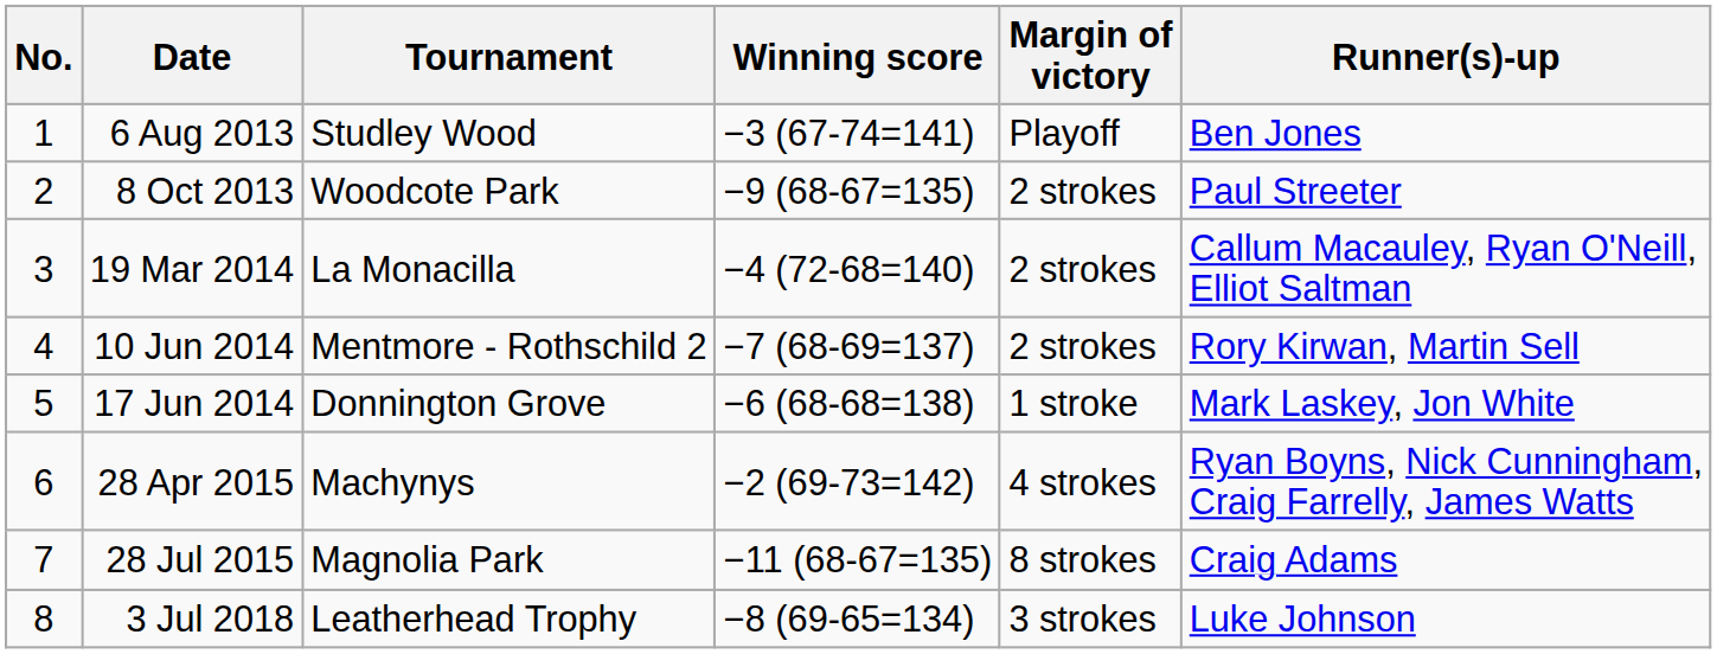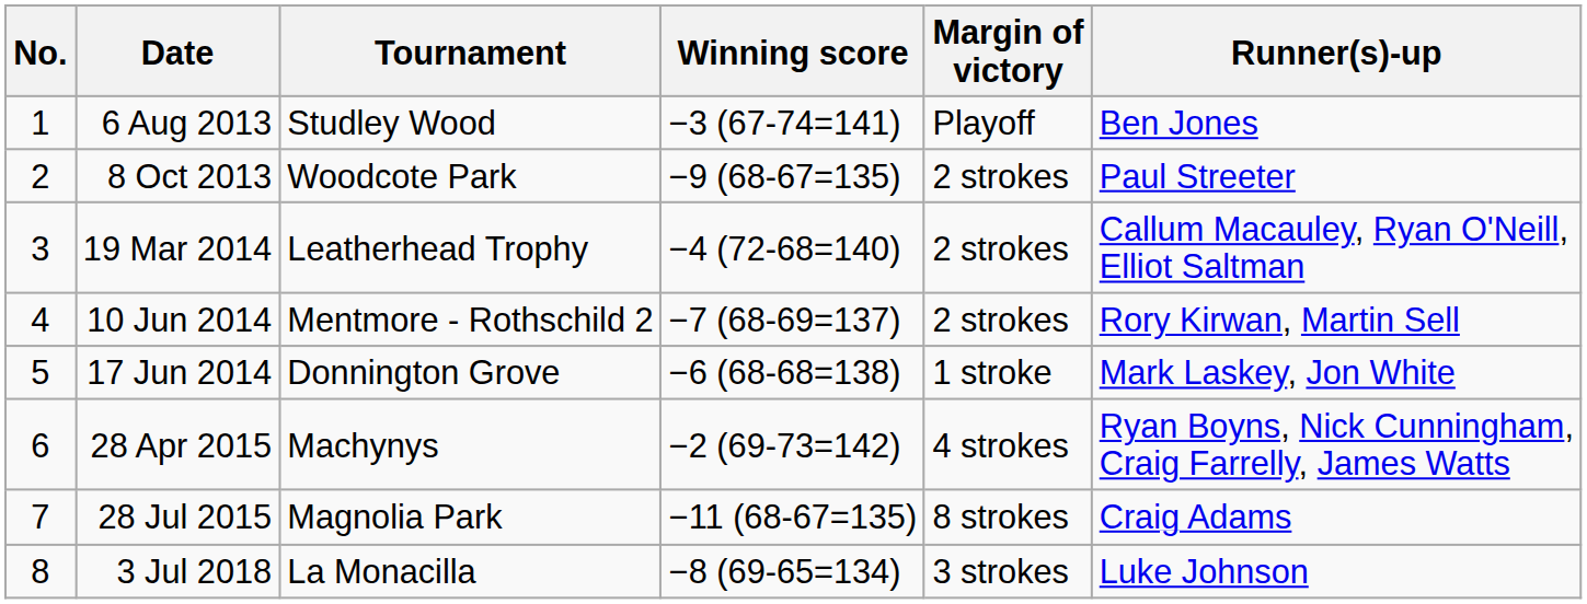19 Mar 2014 | Tournament: La Monacilla -> Leatherhead Trophy
3 Jul 2018 | Tournament: Leatherhead Trophy -> La Monacilla
